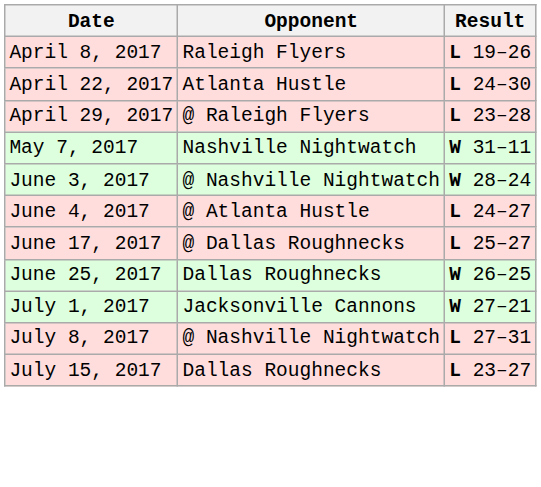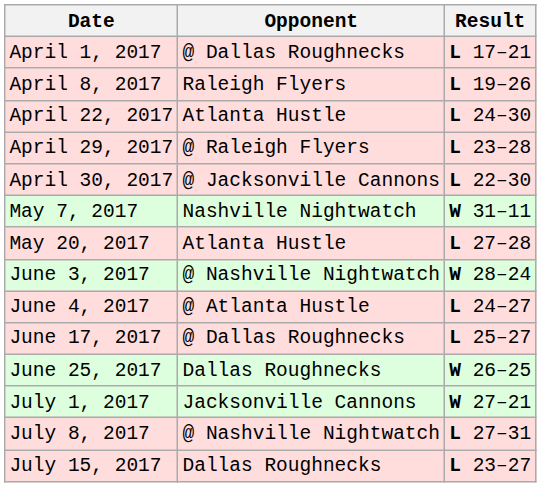+ row: April 1, 2017 | @ Dallas Roughnecks | L 17–21
+ row: April 30, 2017 | @ Jacksonville Cannons | L 22–30
+ row: May 20, 2017 | Atlanta Hustle | L 27–28
